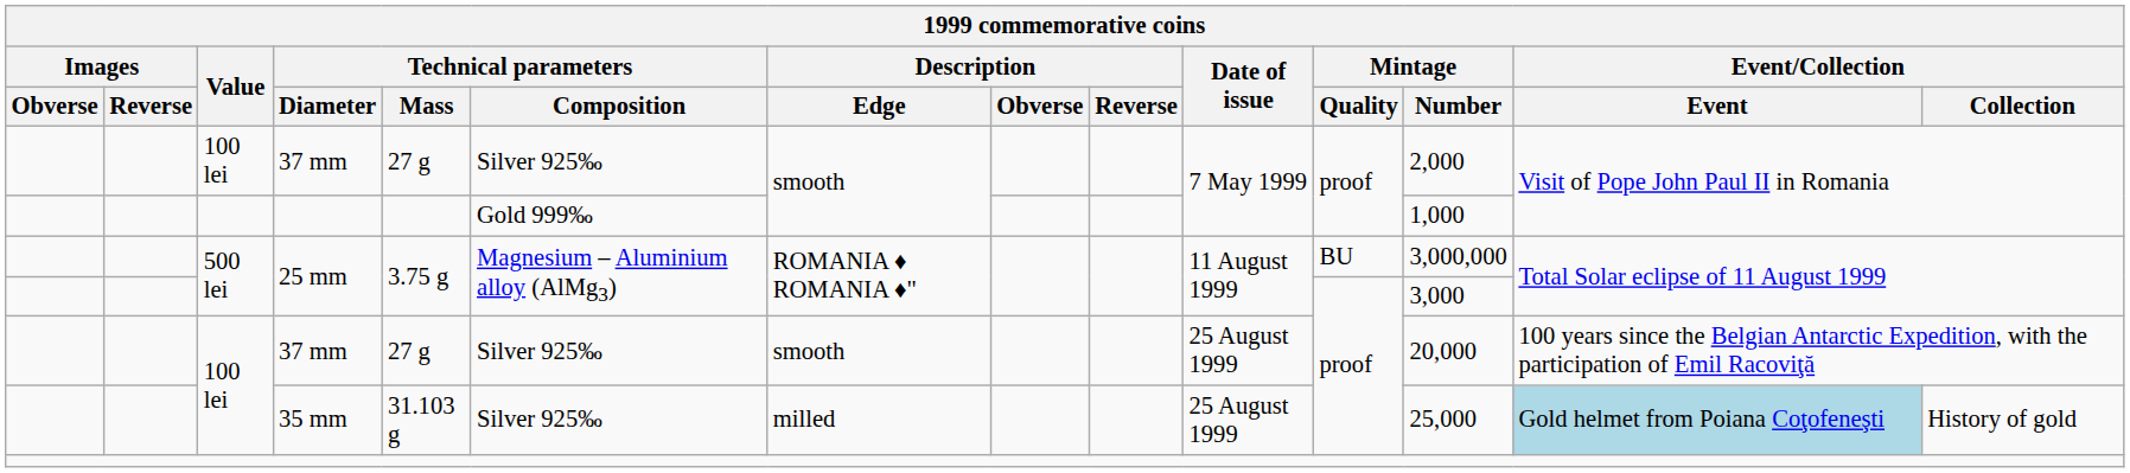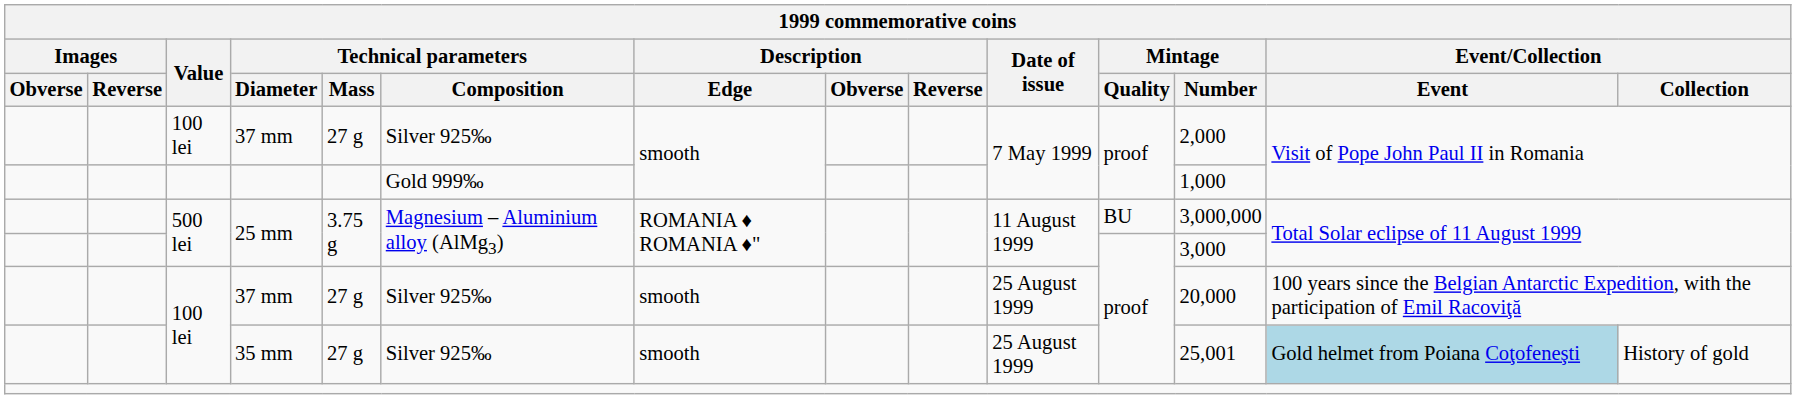35 mm | Technical parameters / Mass: 31.103 g -> 27 g
35 mm | Description / Edge: milled -> smooth
35 mm | Mintage / Number: 25,000 -> 25,001
